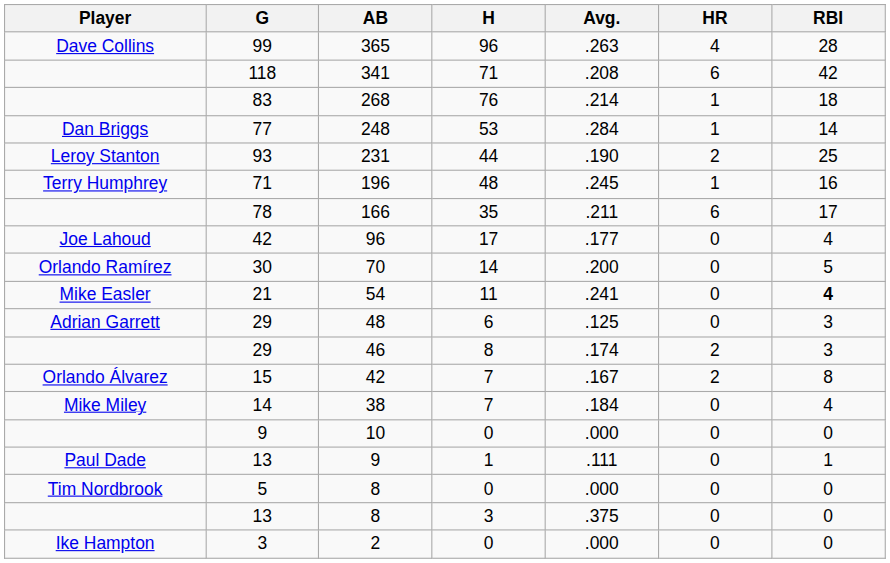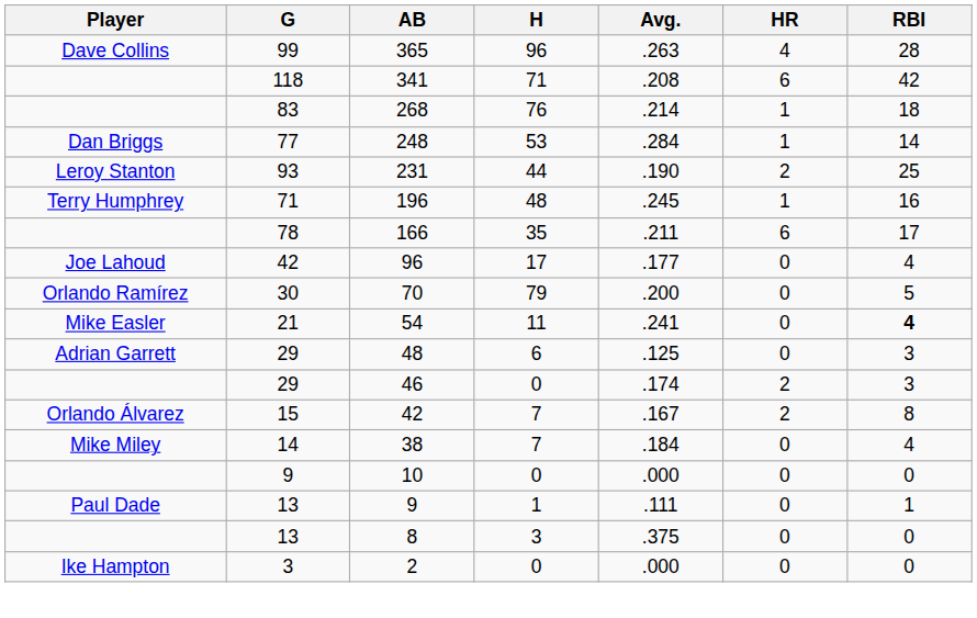70 | H: 14 -> 79
46 | H: 8 -> 0
- row: Tim Nordbrook | 5 | 8 | 0 | .000 | 0 | 0
